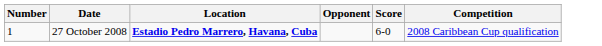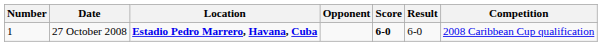+ column: Result | 6-0
27 October 2008 | Score: normal -> bold
